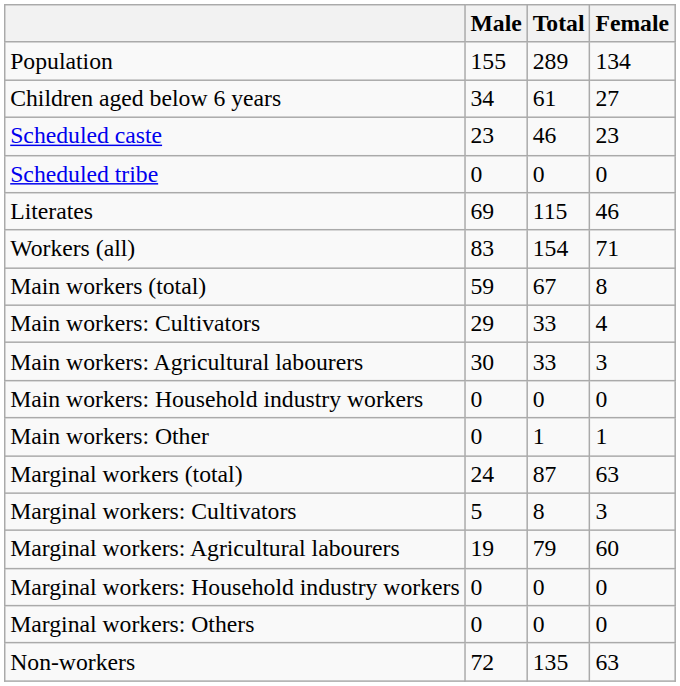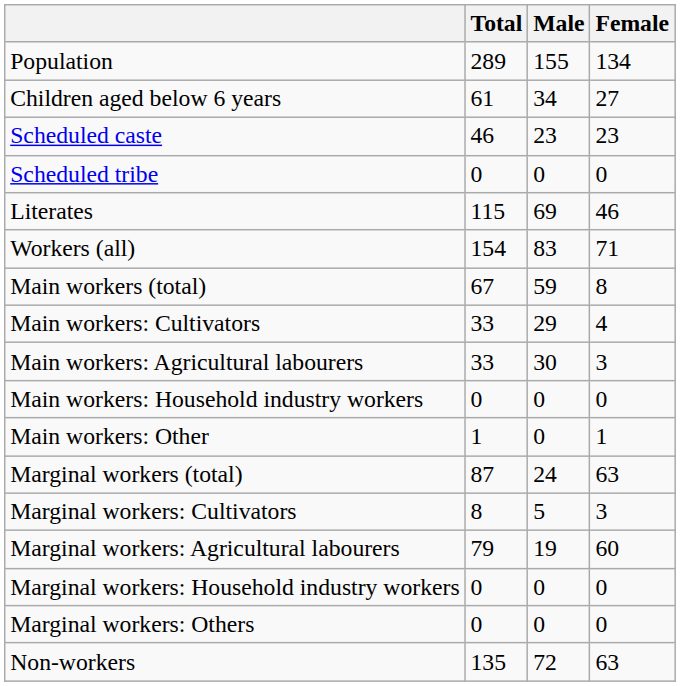columns swapped: Total <-> Male
